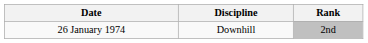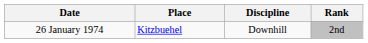+ column: Place | Kitzbuehel
